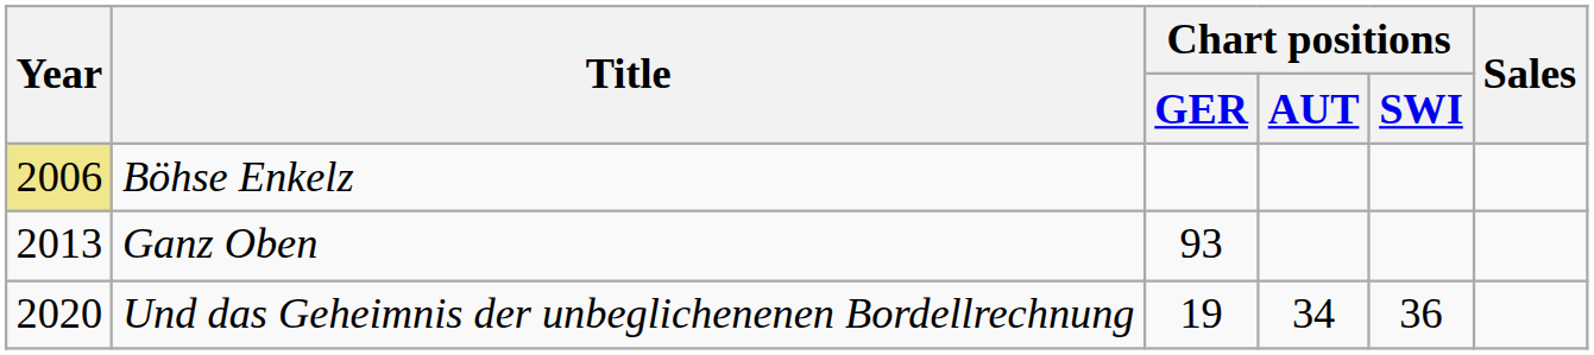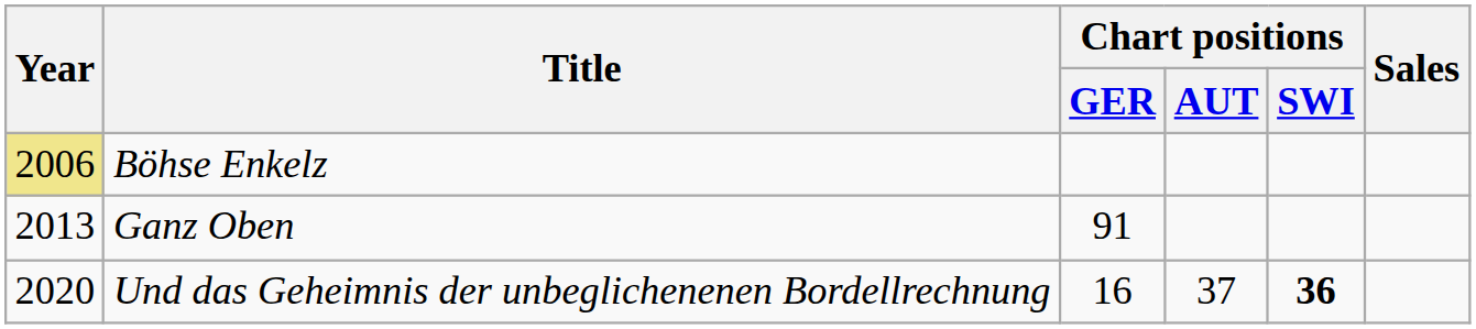Ganz Oben | Chart positions / GER: 93 -> 91
Und das Geheimnis der unbeglichenenen Bordellrechnung | Chart positions / GER: 19 -> 16
Und das Geheimnis der unbeglichenenen Bordellrechnung | Chart positions / AUT: 34 -> 37
Und das Geheimnis der unbeglichenenen Bordellrechnung | Chart positions / SWI: normal -> bold
